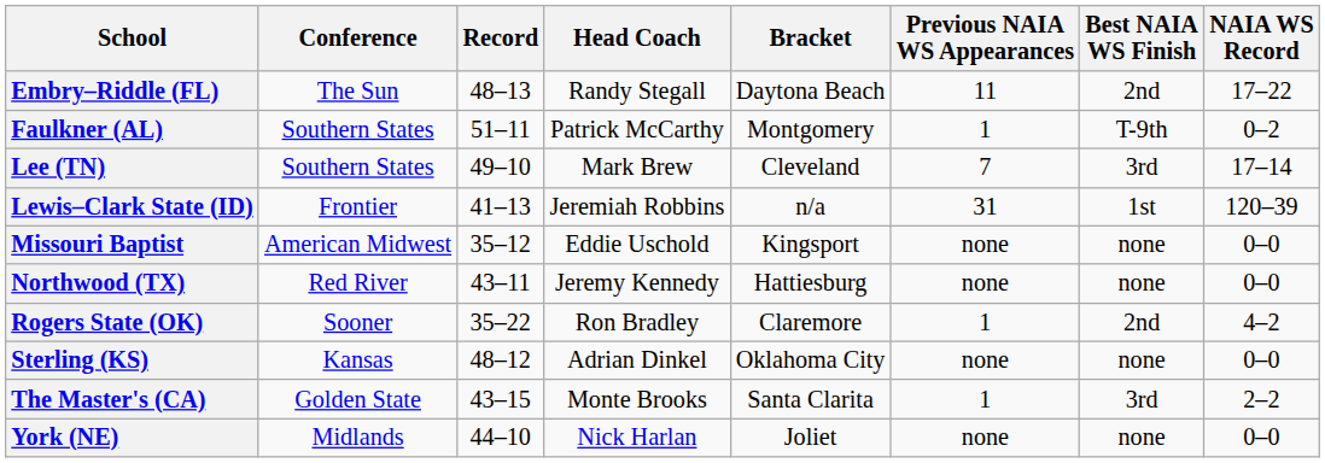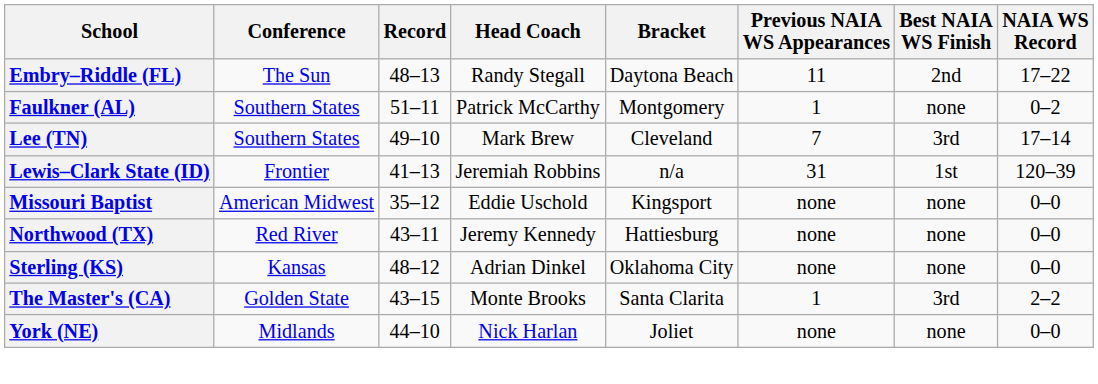Faulkner (AL) | Best NAIA WS Finish: T-9th -> none
- row: Rogers State (OK) | Sooner | 35–22 | Ron Bradley | Claremore | 1 | 2nd | 4–2
